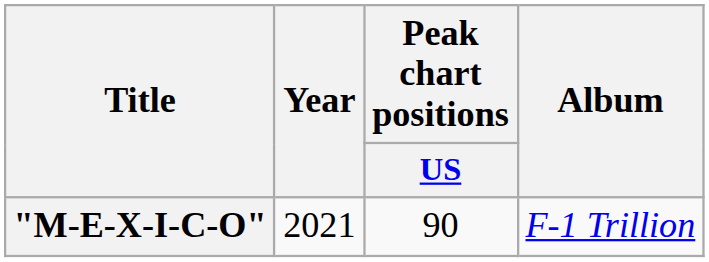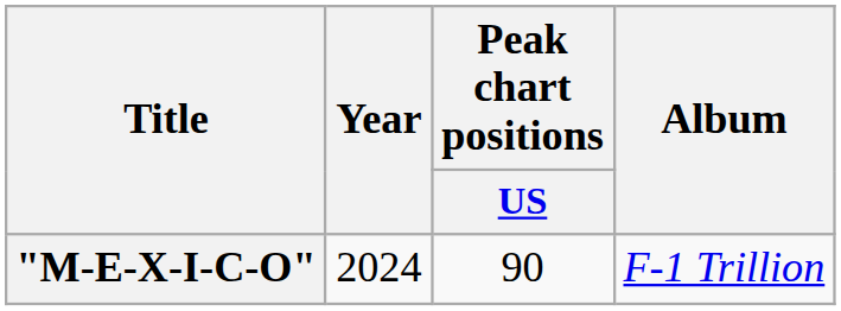"M-E-X-I-C-O" | Year: 2021 -> 2024
